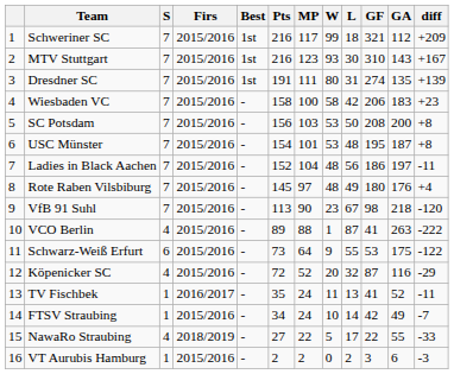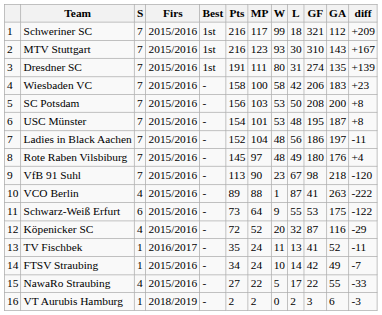NawaRo Straubing | Firs: 2018/2019 -> 2015/2016
VT Aurubis Hamburg | Firs: 2015/2016 -> 2018/2019
